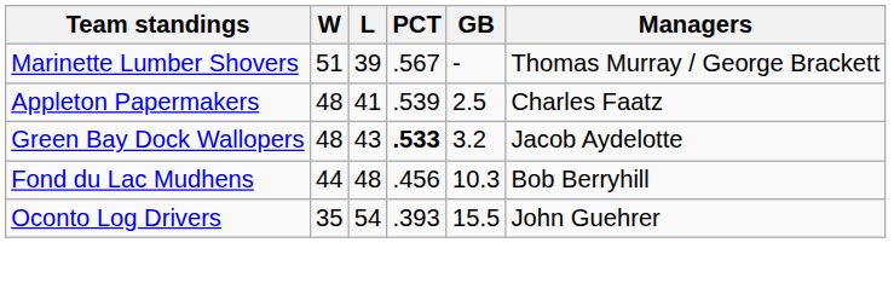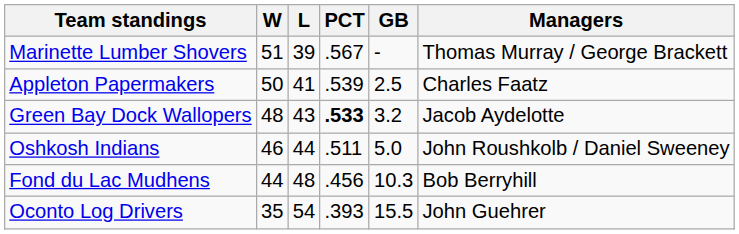Appleton Papermakers | W: 48 -> 50
+ row: Oshkosh Indians | 46 | 44 | .511 | 5.0 | John Roushkolb / Daniel Sweeney
